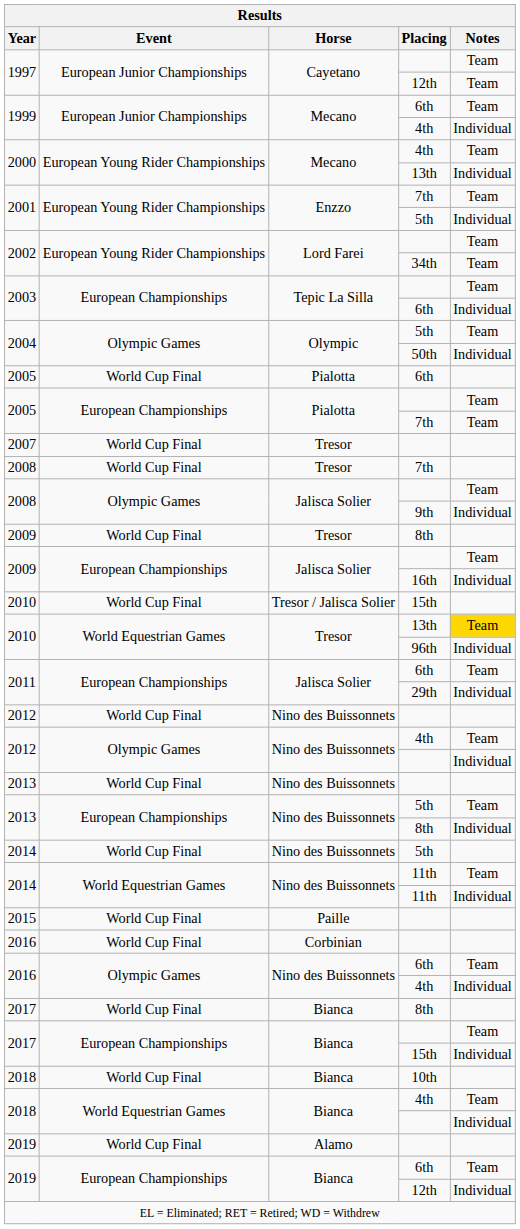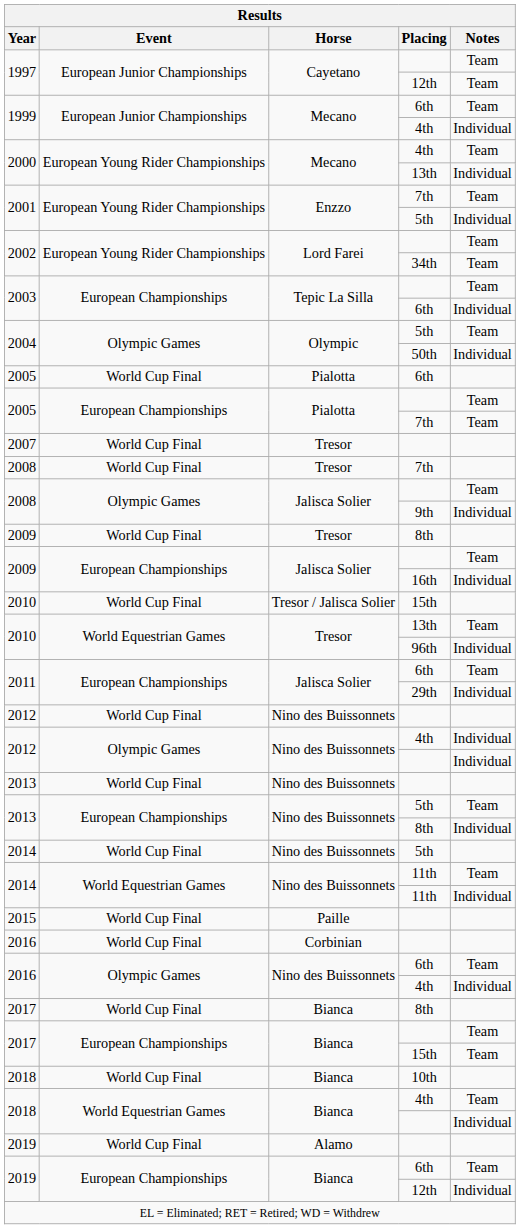2010 / 13th | Notes: gold background -> no background
2012 / 4th | Notes: Team -> Individual
2017 / 15th | Notes: Individual -> Team
